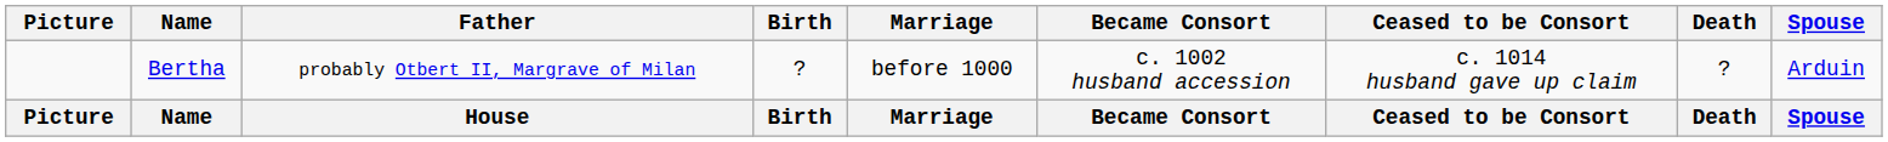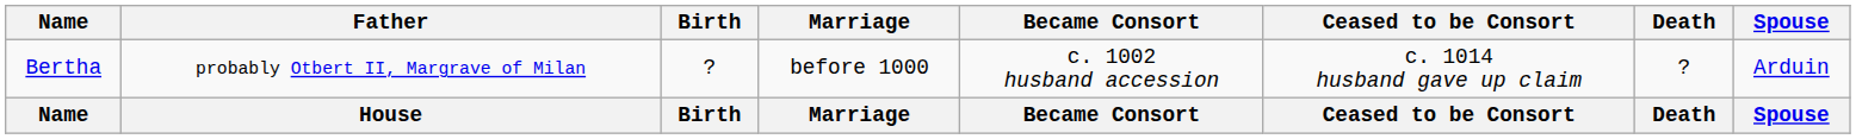- column: Picture | Picture
